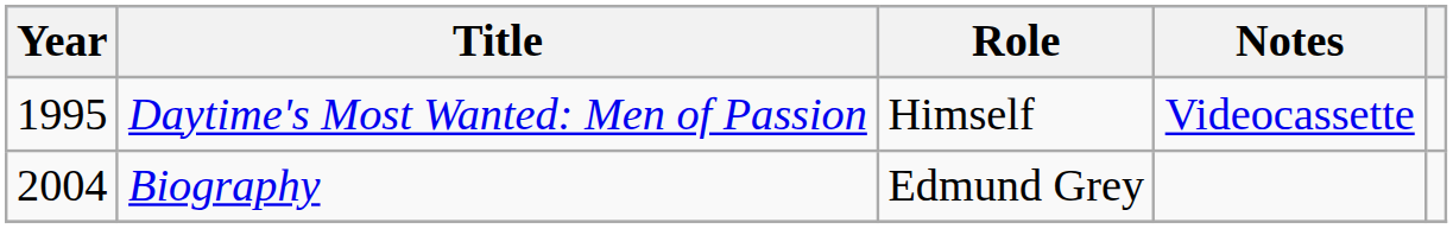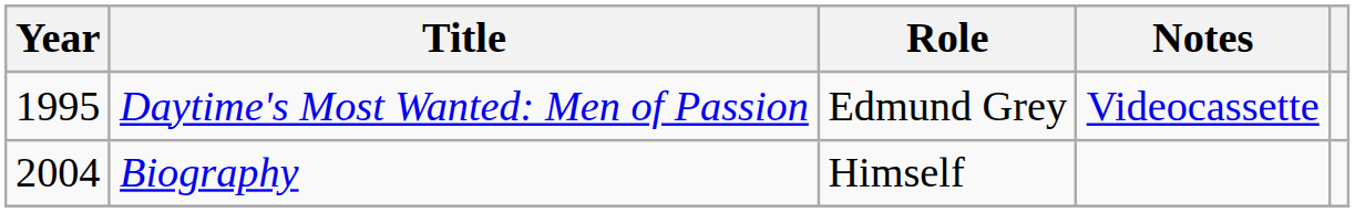Daytime's Most Wanted: Men of Passion | Role: Himself -> Edmund Grey
Biography | Role: Edmund Grey -> Himself
